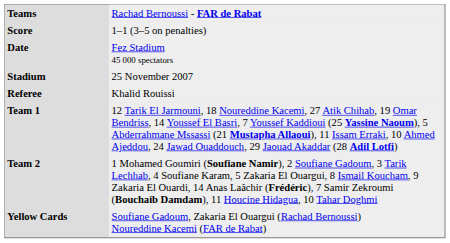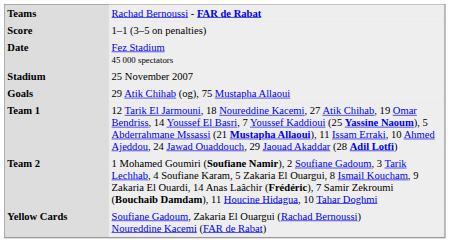- row: Referee | Khalid Rouissi
+ row: Goals | 29 Atik Chihab (og), 75 Mustapha Allaoui
